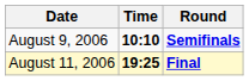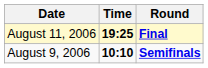rows swapped: August 9, 2006 <-> August 11, 2006
